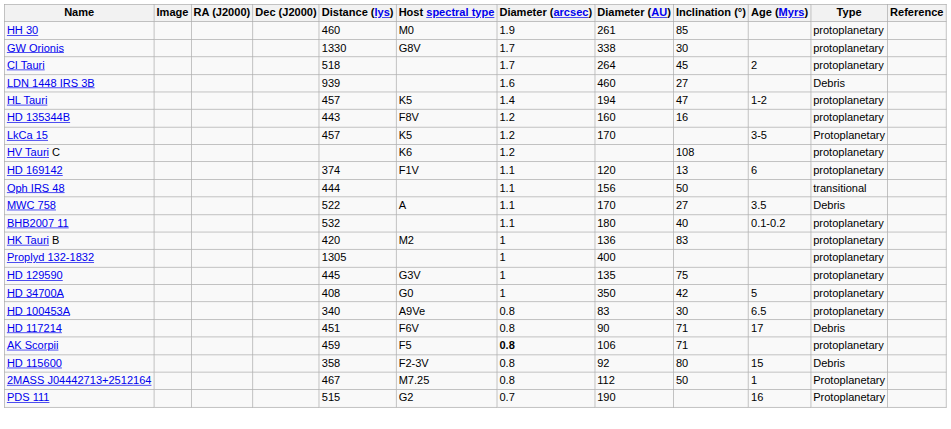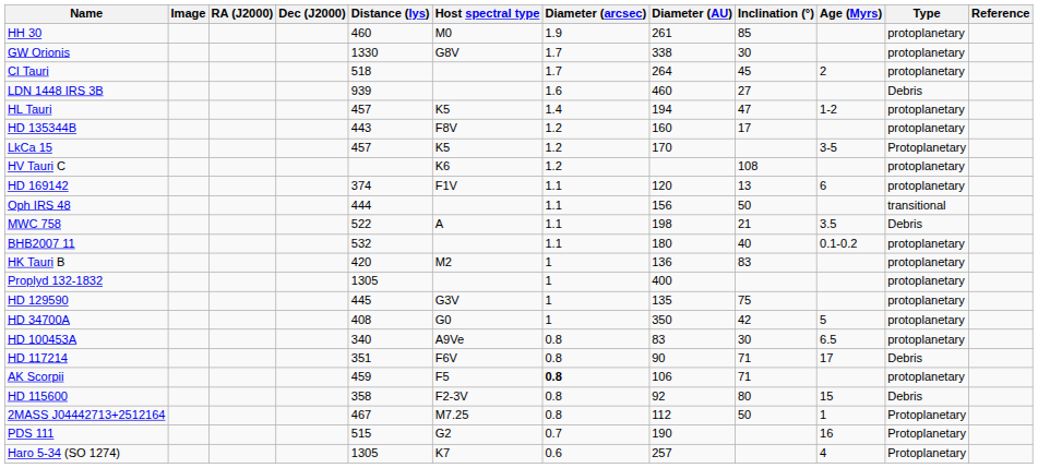HD 135344B | Inclination (°): 16 -> 17
MWC 758 | Diameter (AU): 170 -> 198
MWC 758 | Inclination (°): 27 -> 21
HD 117214 | Distance (lys): 451 -> 351
+ row: Haro 5-34 (SO 1274) | 1305 | K7 | 0.6 | 257 | 4 | Protoplanetary
